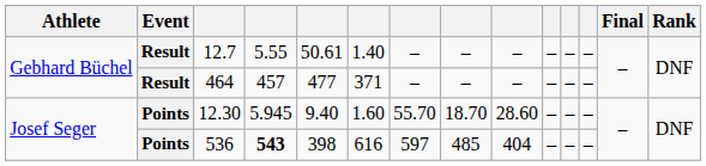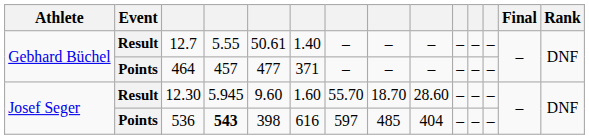464 | Event: Result -> Points
12.30 | Event: Points -> Result
12.30 | column 5: 9.40 -> 9.60
